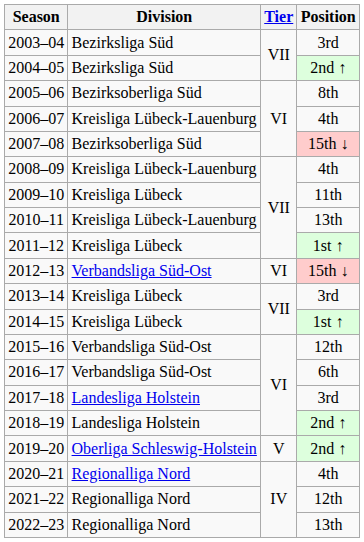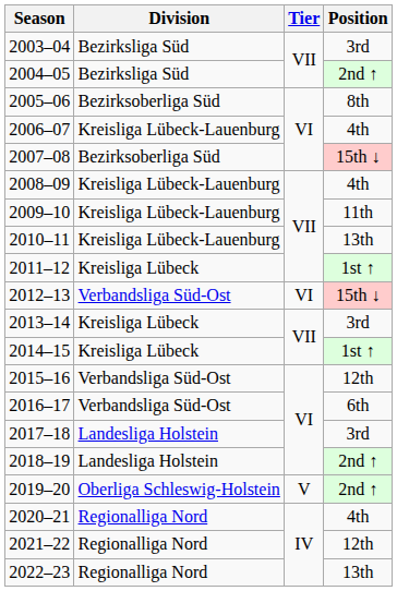2009–10 | Division: Kreisliga Lübeck -> Kreisliga Lübeck-Lauenburg
